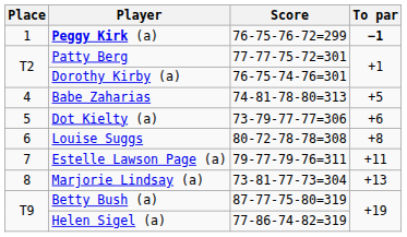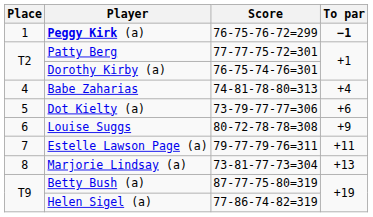Babe Zaharias | To par: +5 -> +4
Louise Suggs | To par: +8 -> +9
